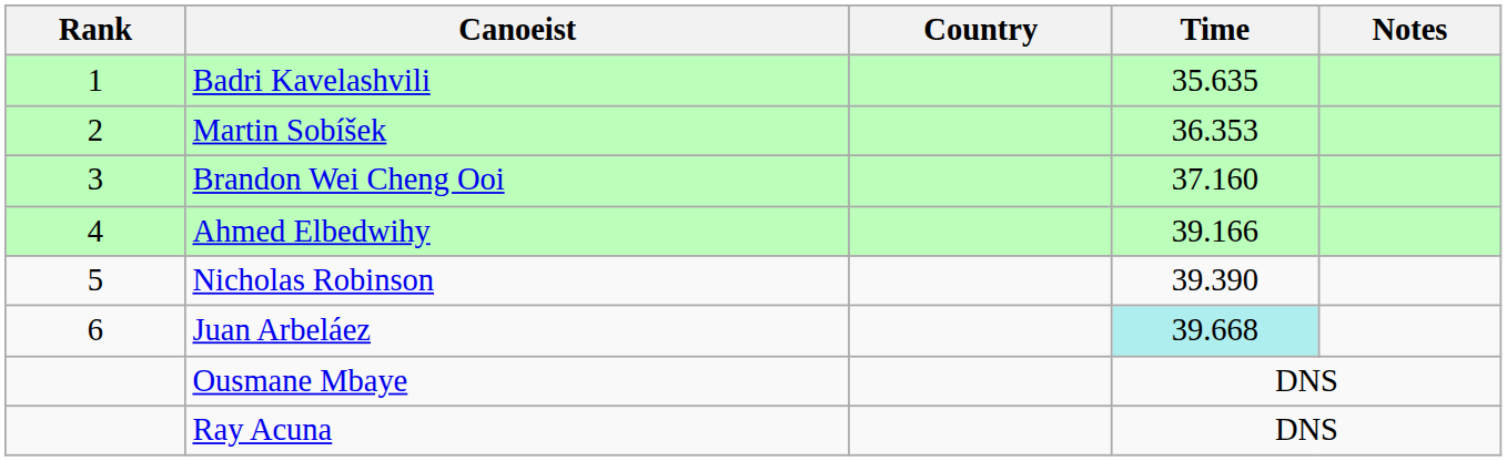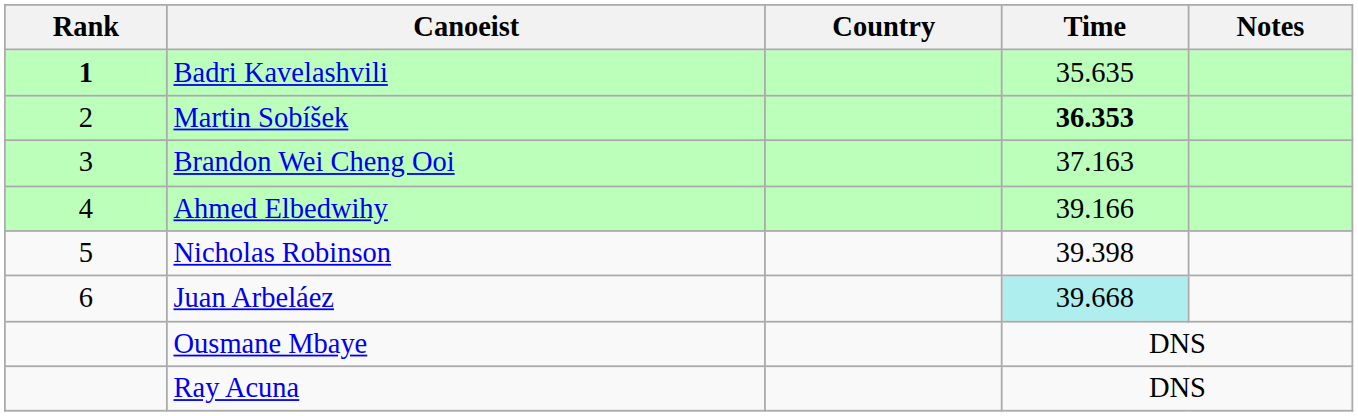Badri Kavelashvili | Rank: normal -> bold
Martin Sobíšek | Time: normal -> bold
Brandon Wei Cheng Ooi | Time: 37.160 -> 37.163
Nicholas Robinson | Time: 39.390 -> 39.398
